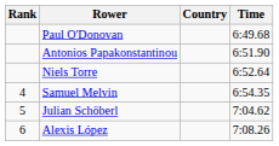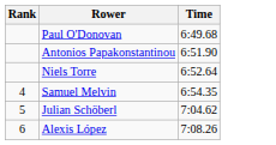- column: Country
